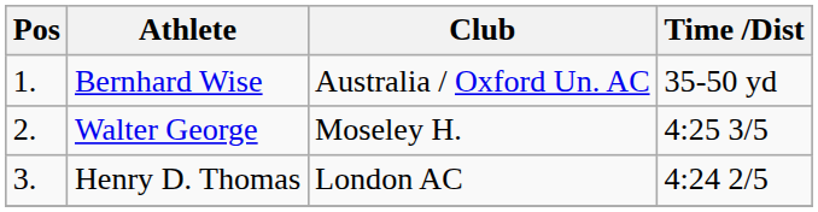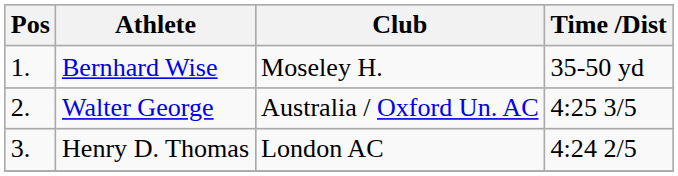Bernhard Wise | Club: Australia / Oxford Un. AC -> Moseley H.
Walter George | Club: Moseley H. -> Australia / Oxford Un. AC
